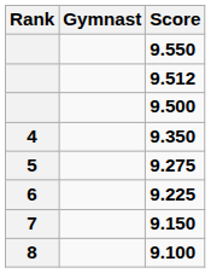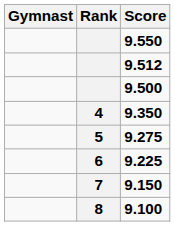columns swapped: Rank <-> Gymnast
